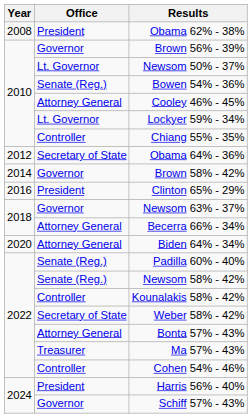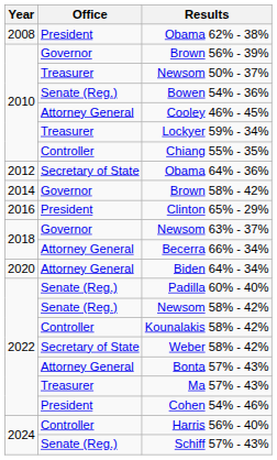Newsom 50% - 37% | Office: Lt. Governor -> Treasurer
Lockyer 59% - 34% | Office: Lt. Governor -> Treasurer
Cohen 54% - 46% | Office: Controller -> President
Harris 56% - 40% | Office: President -> Controller
Schiff 57% - 43% | Office: Governor -> Senate (Reg.)
